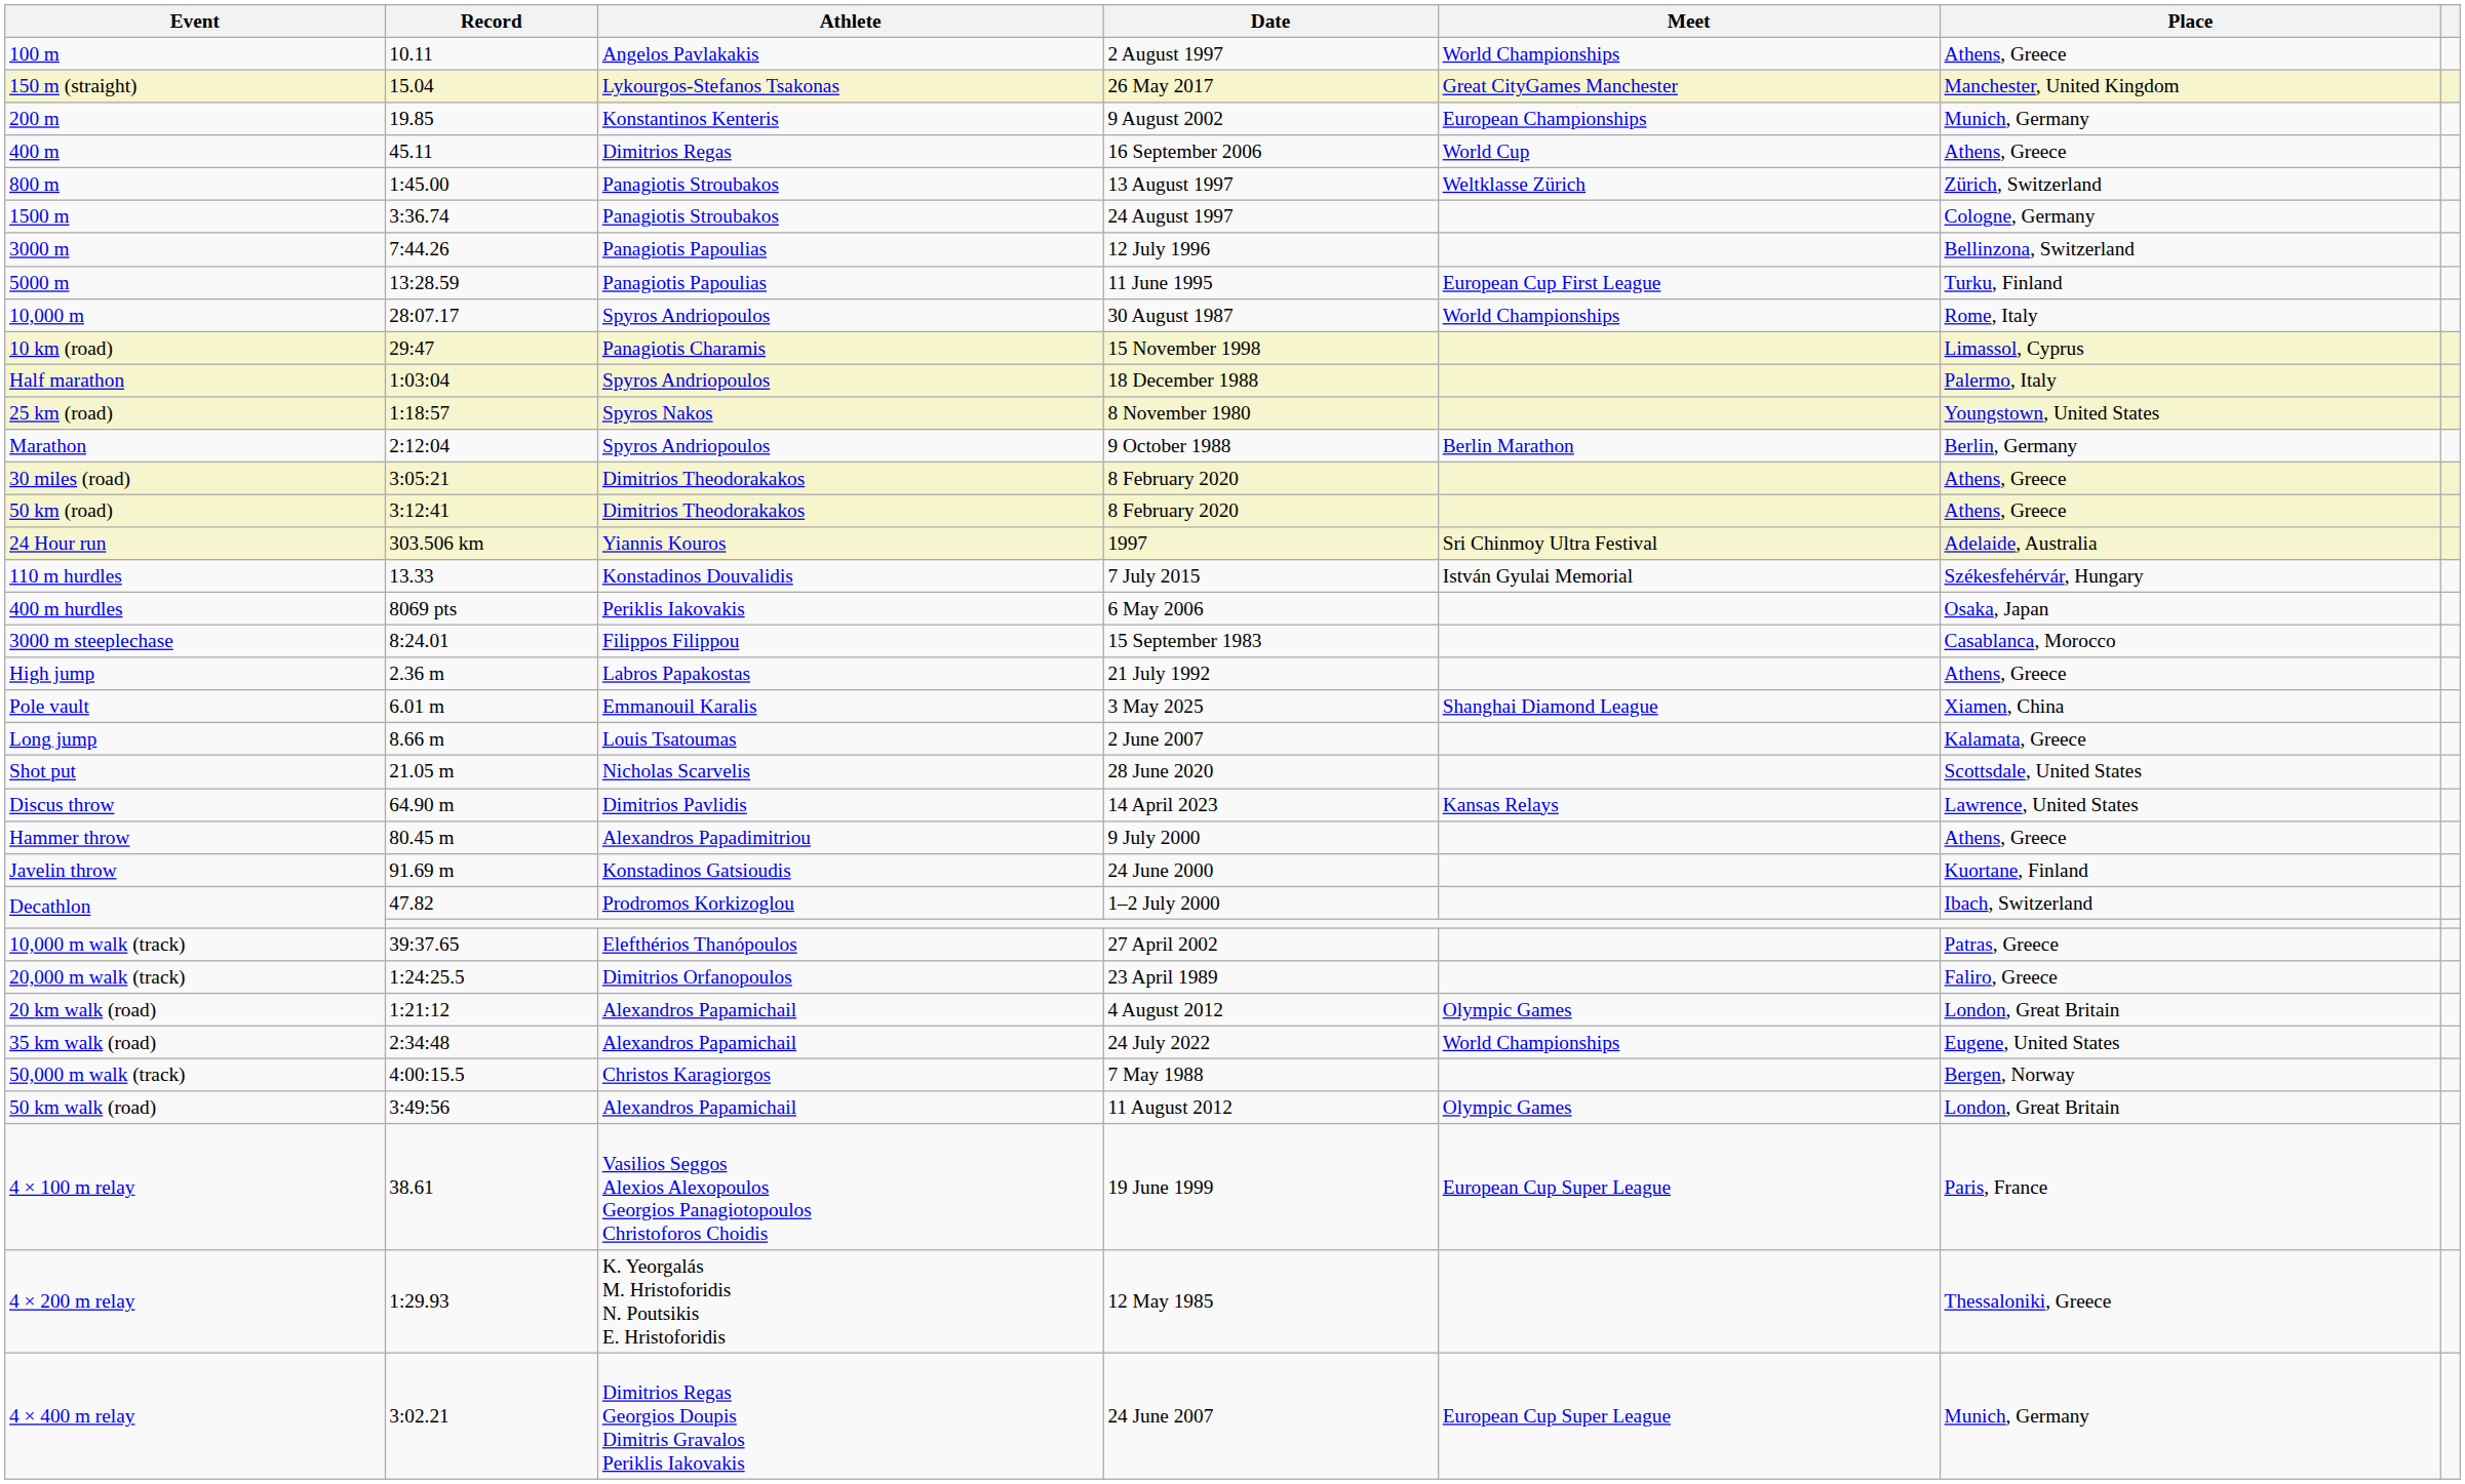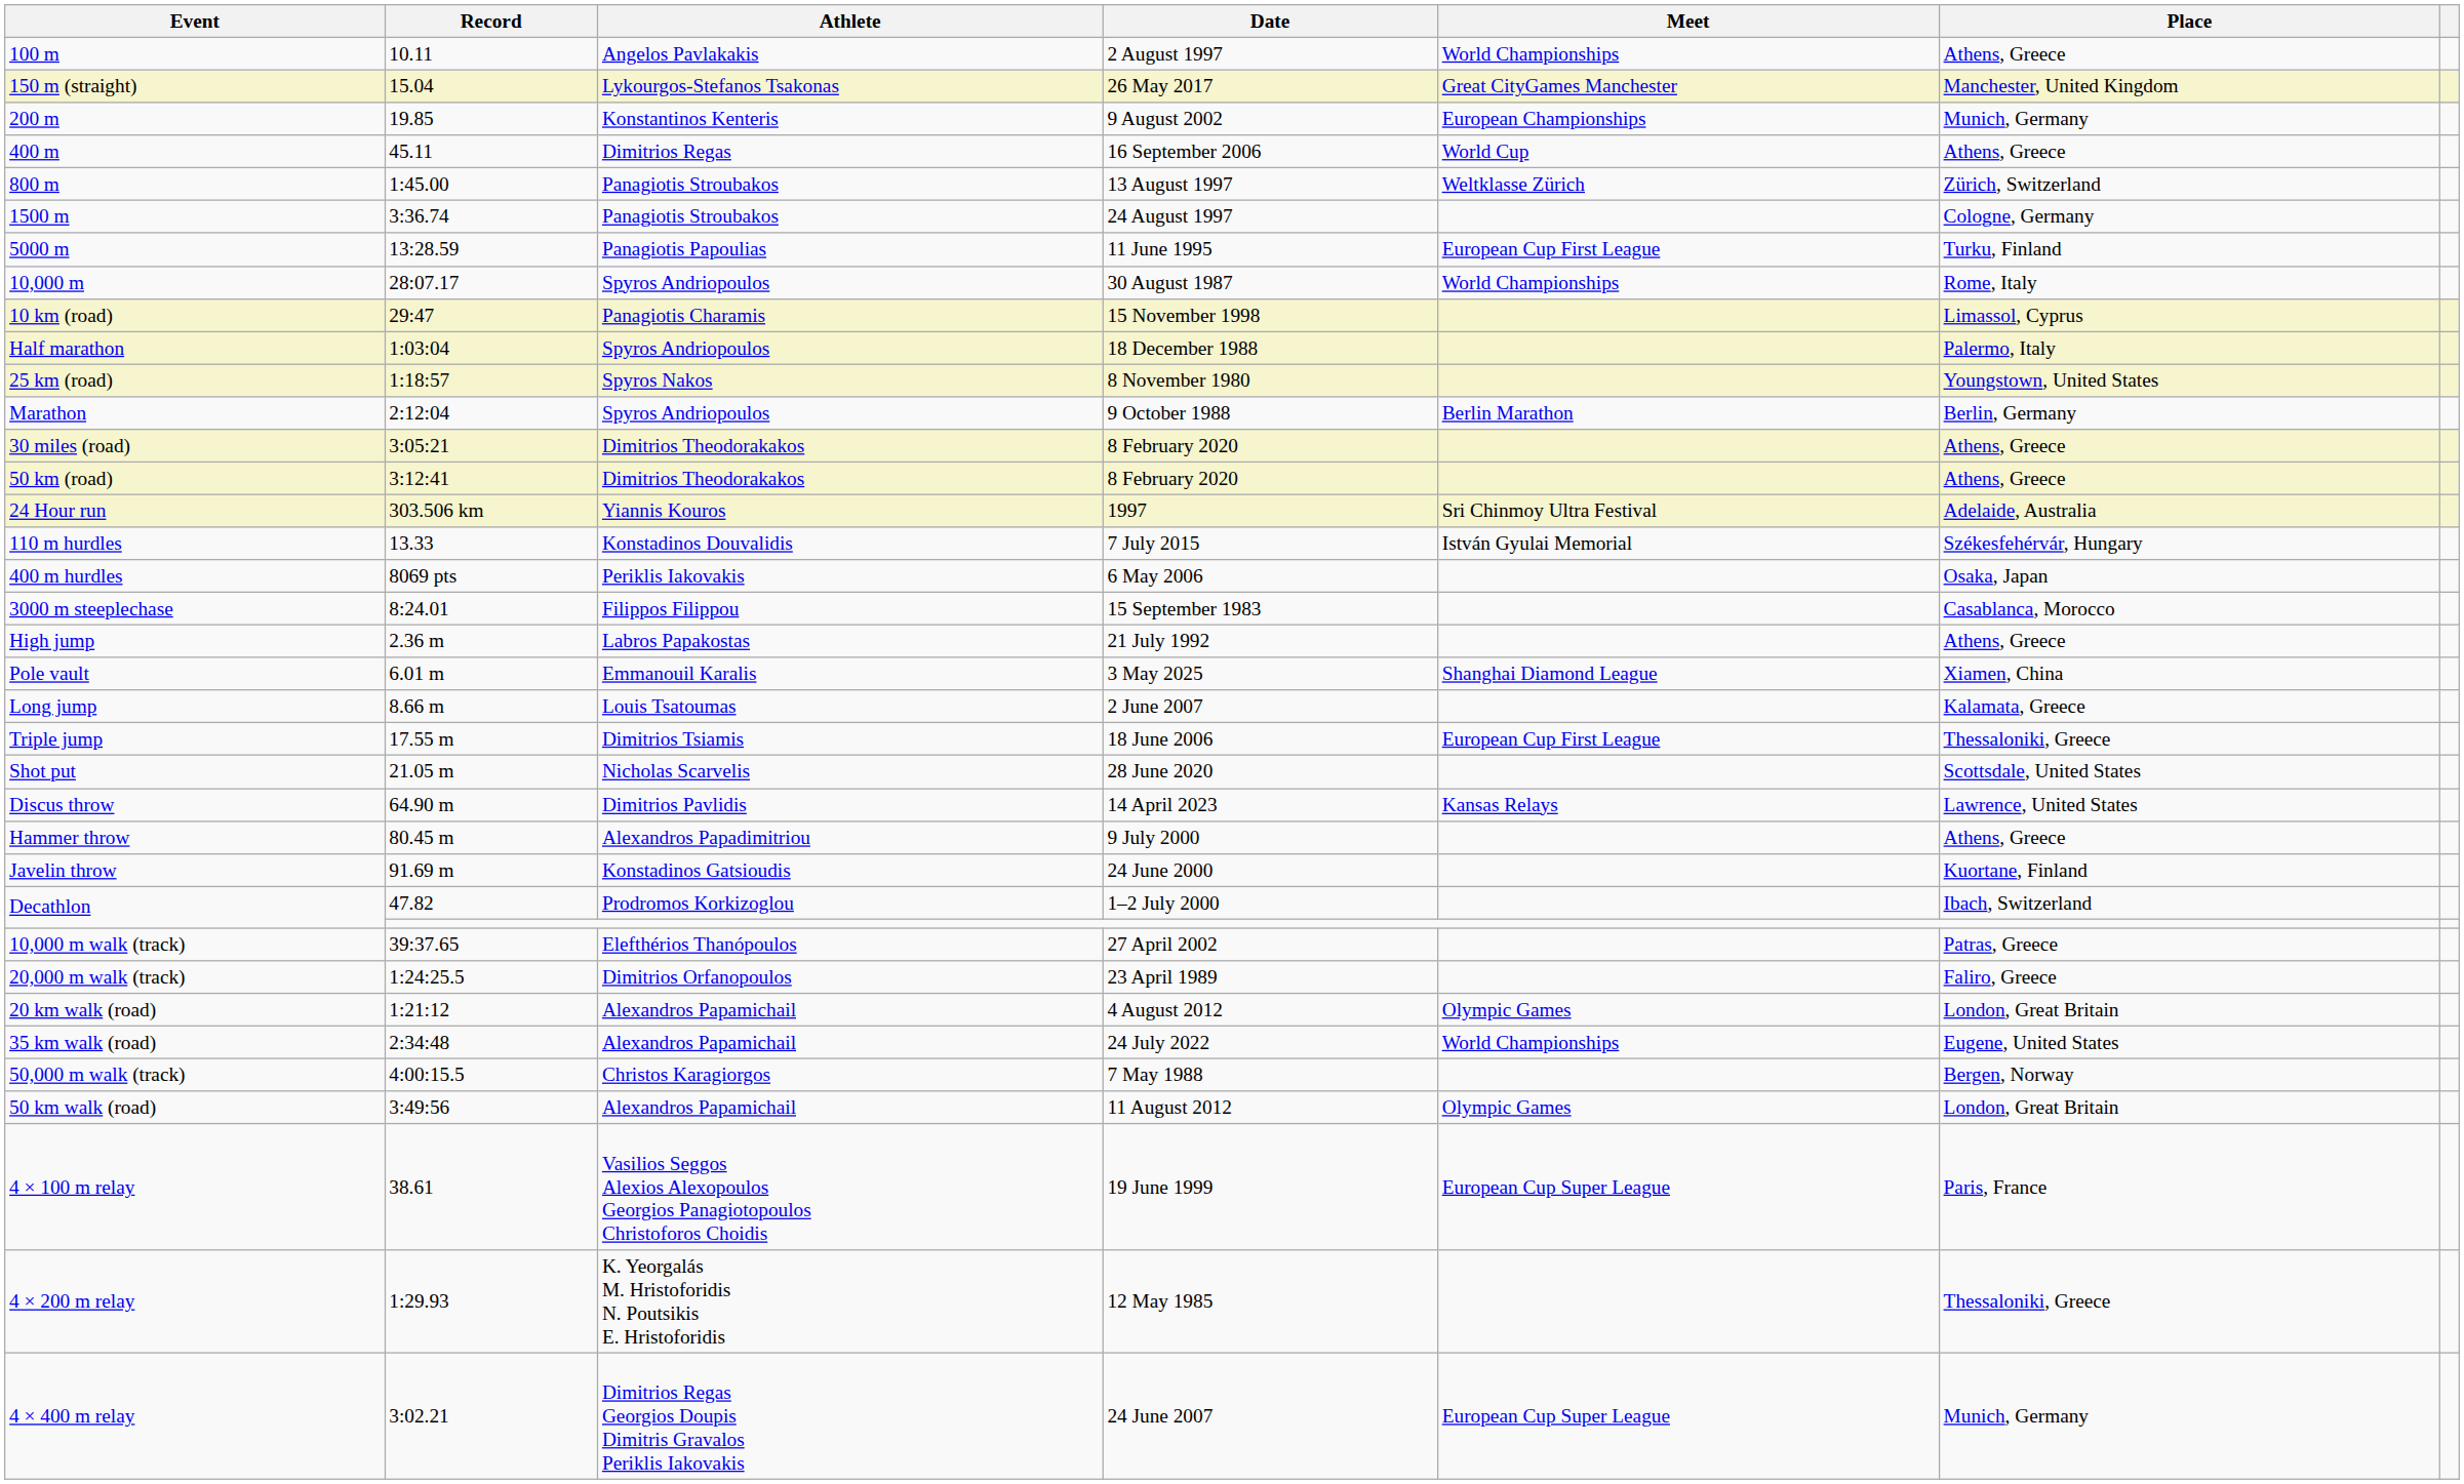- row: 3000 m | 7:44.26 | Panagiotis Papoulias | 12 July 1996 | Bellinzona, Switzerland
+ row: Triple jump | 17.55 m | Dimitrios Tsiamis | 18 June 2006 | European Cup First League | Thessaloniki, Greece
